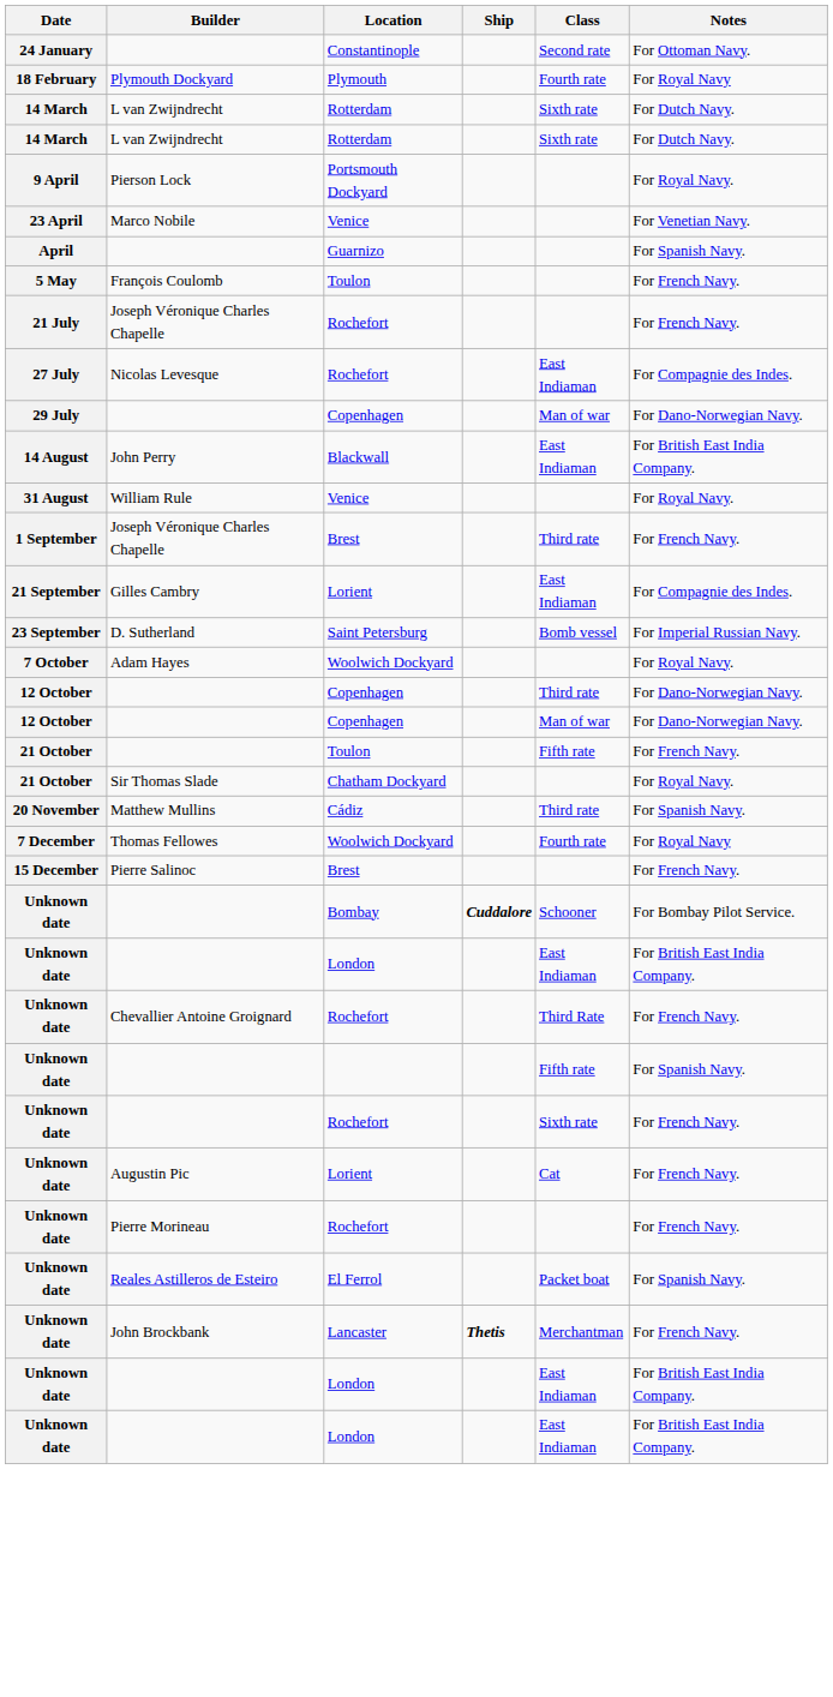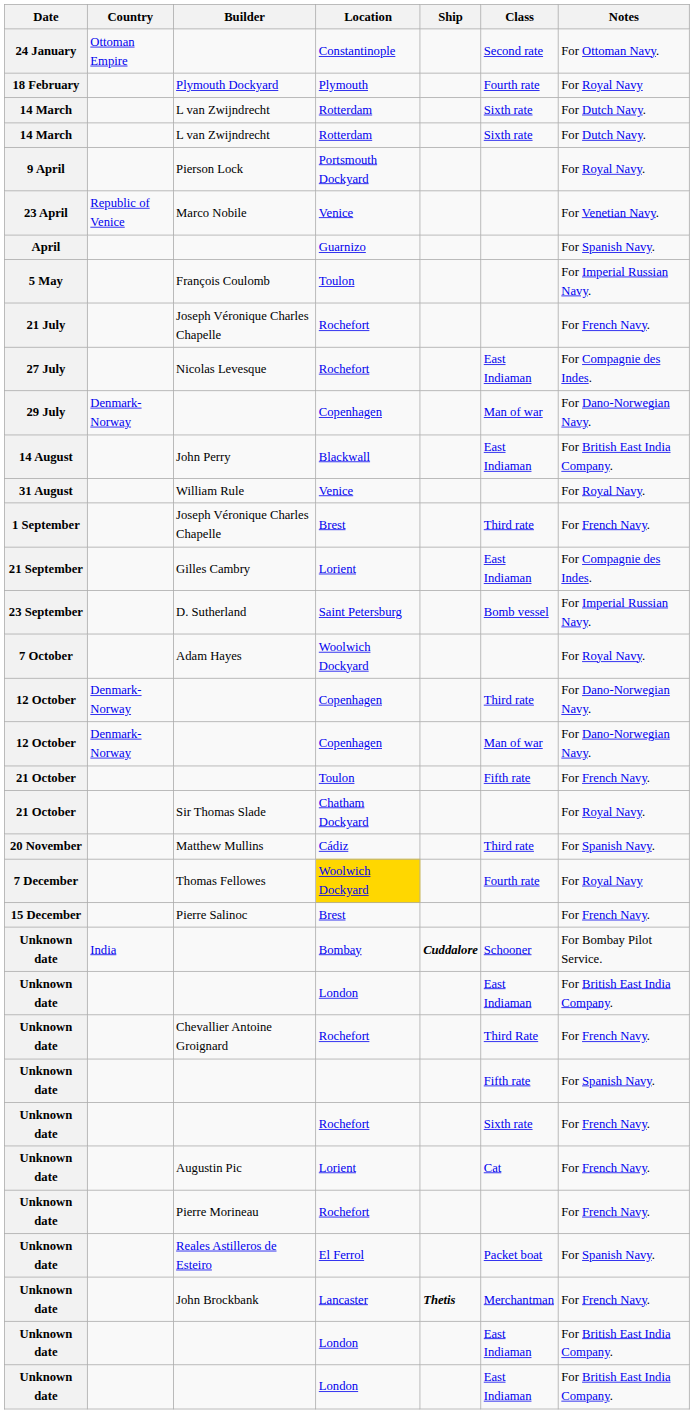+ column: Country | Ottoman Empire | Republic of Venice | Denmark-Norway | Denmark-Norway | Denmark-Norway | India
5 May | Notes: For French Navy. -> For Imperial Russian Navy.
7 December | Location: no background -> gold background
